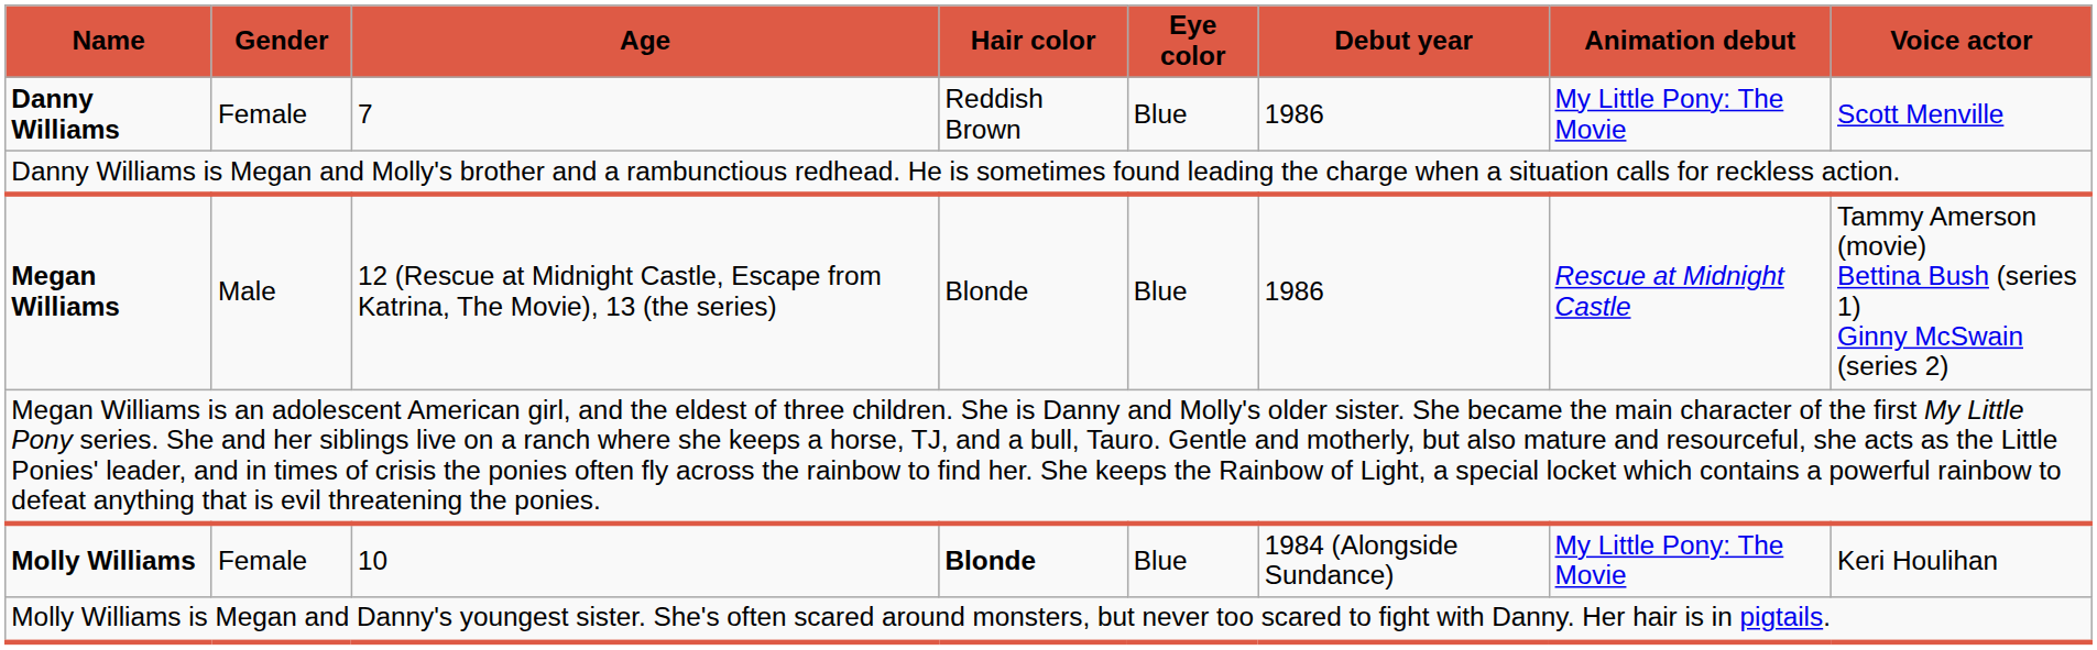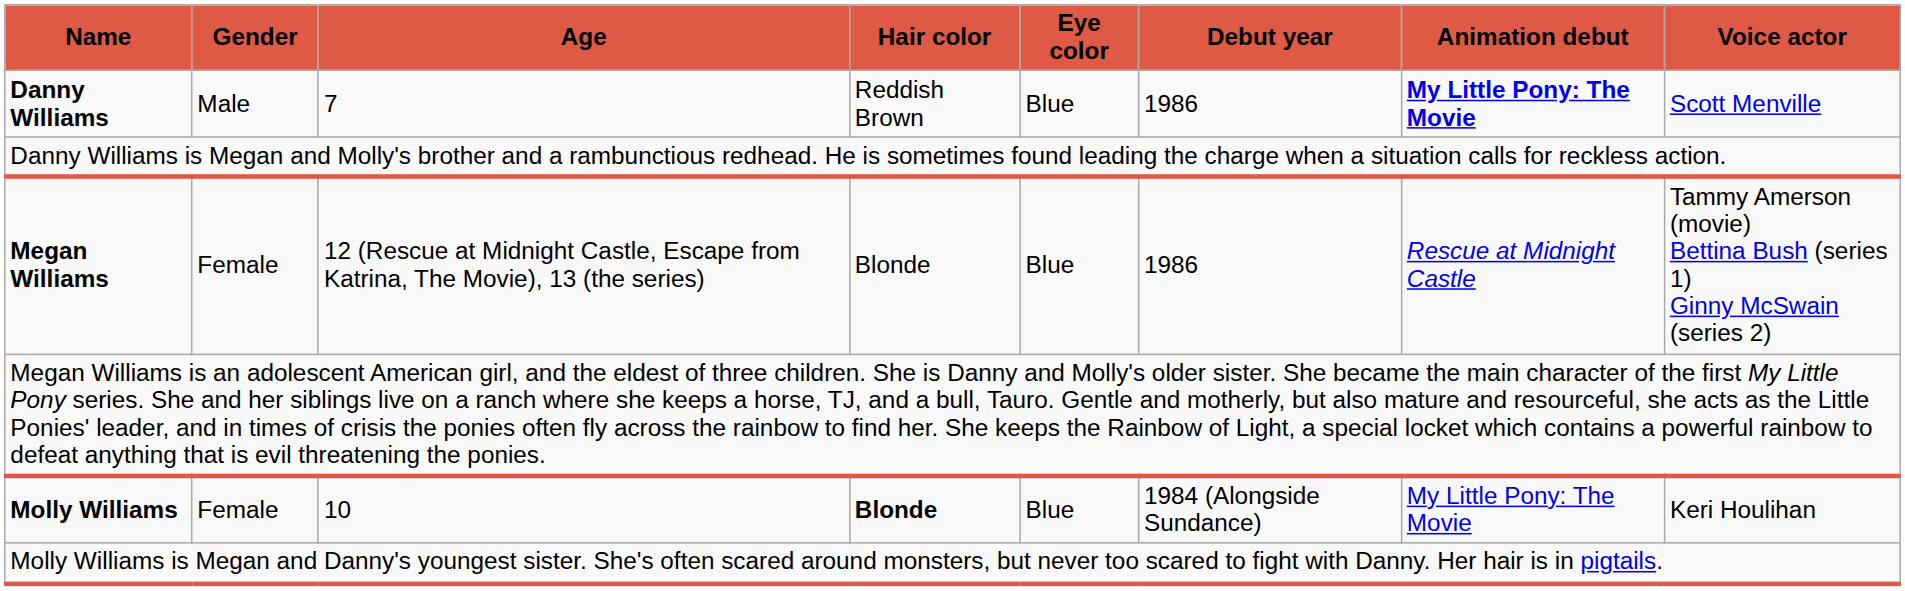Danny Williams | Gender: Female -> Male
Danny Williams | Animation debut: normal -> bold
Megan Williams | Gender: Male -> Female
